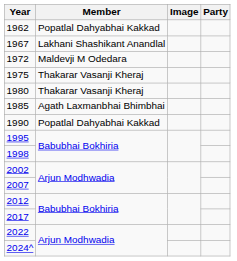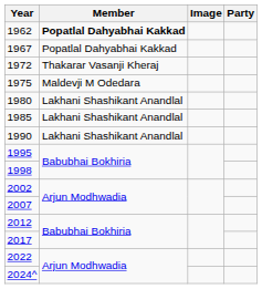1962 | Member: normal -> bold
1967 | Member: Lakhani Shashikant Anandlal -> Popatlal Dahyabhai Kakkad
1972 | Member: Maldevji M Odedara -> Thakarar Vasanji Kheraj
1975 | Member: Thakarar Vasanji Kheraj -> Maldevji M Odedara
1980 | Member: Thakarar Vasanji Kheraj -> Lakhani Shashikant Anandlal
1985 | Member: Agath Laxmanbhai Bhimbhai -> Lakhani Shashikant Anandlal
1990 | Member: Popatlal Dahyabhai Kakkad -> Lakhani Shashikant Anandlal
